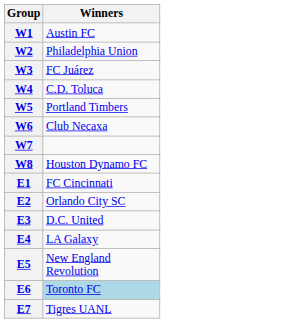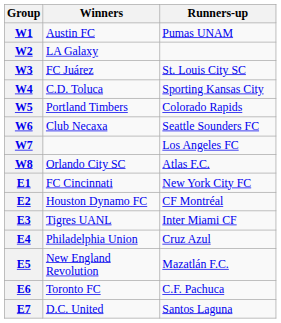+ column: Runners-up | Pumas UNAM | St. Louis City SC | Sporting Kansas City | Colorado Rapids | Seattle Sounders FC | Los Angeles FC | Atlas F.C. | New York City FC | CF Montréal | Inter Miami CF | Cruz Azul | Mazatlán F.C. | C.F. Pachuca | Santos Laguna
W2 | Winners: Philadelphia Union -> LA Galaxy
W8 | Winners: Houston Dynamo FC -> Orlando City SC
E2 | Winners: Orlando City SC -> Houston Dynamo FC
E3 | Winners: D.C. United -> Tigres UANL
E4 | Winners: LA Galaxy -> Philadelphia Union
E6 | Winners: lightblue background -> no background
E7 | Winners: Tigres UANL -> D.C. United
